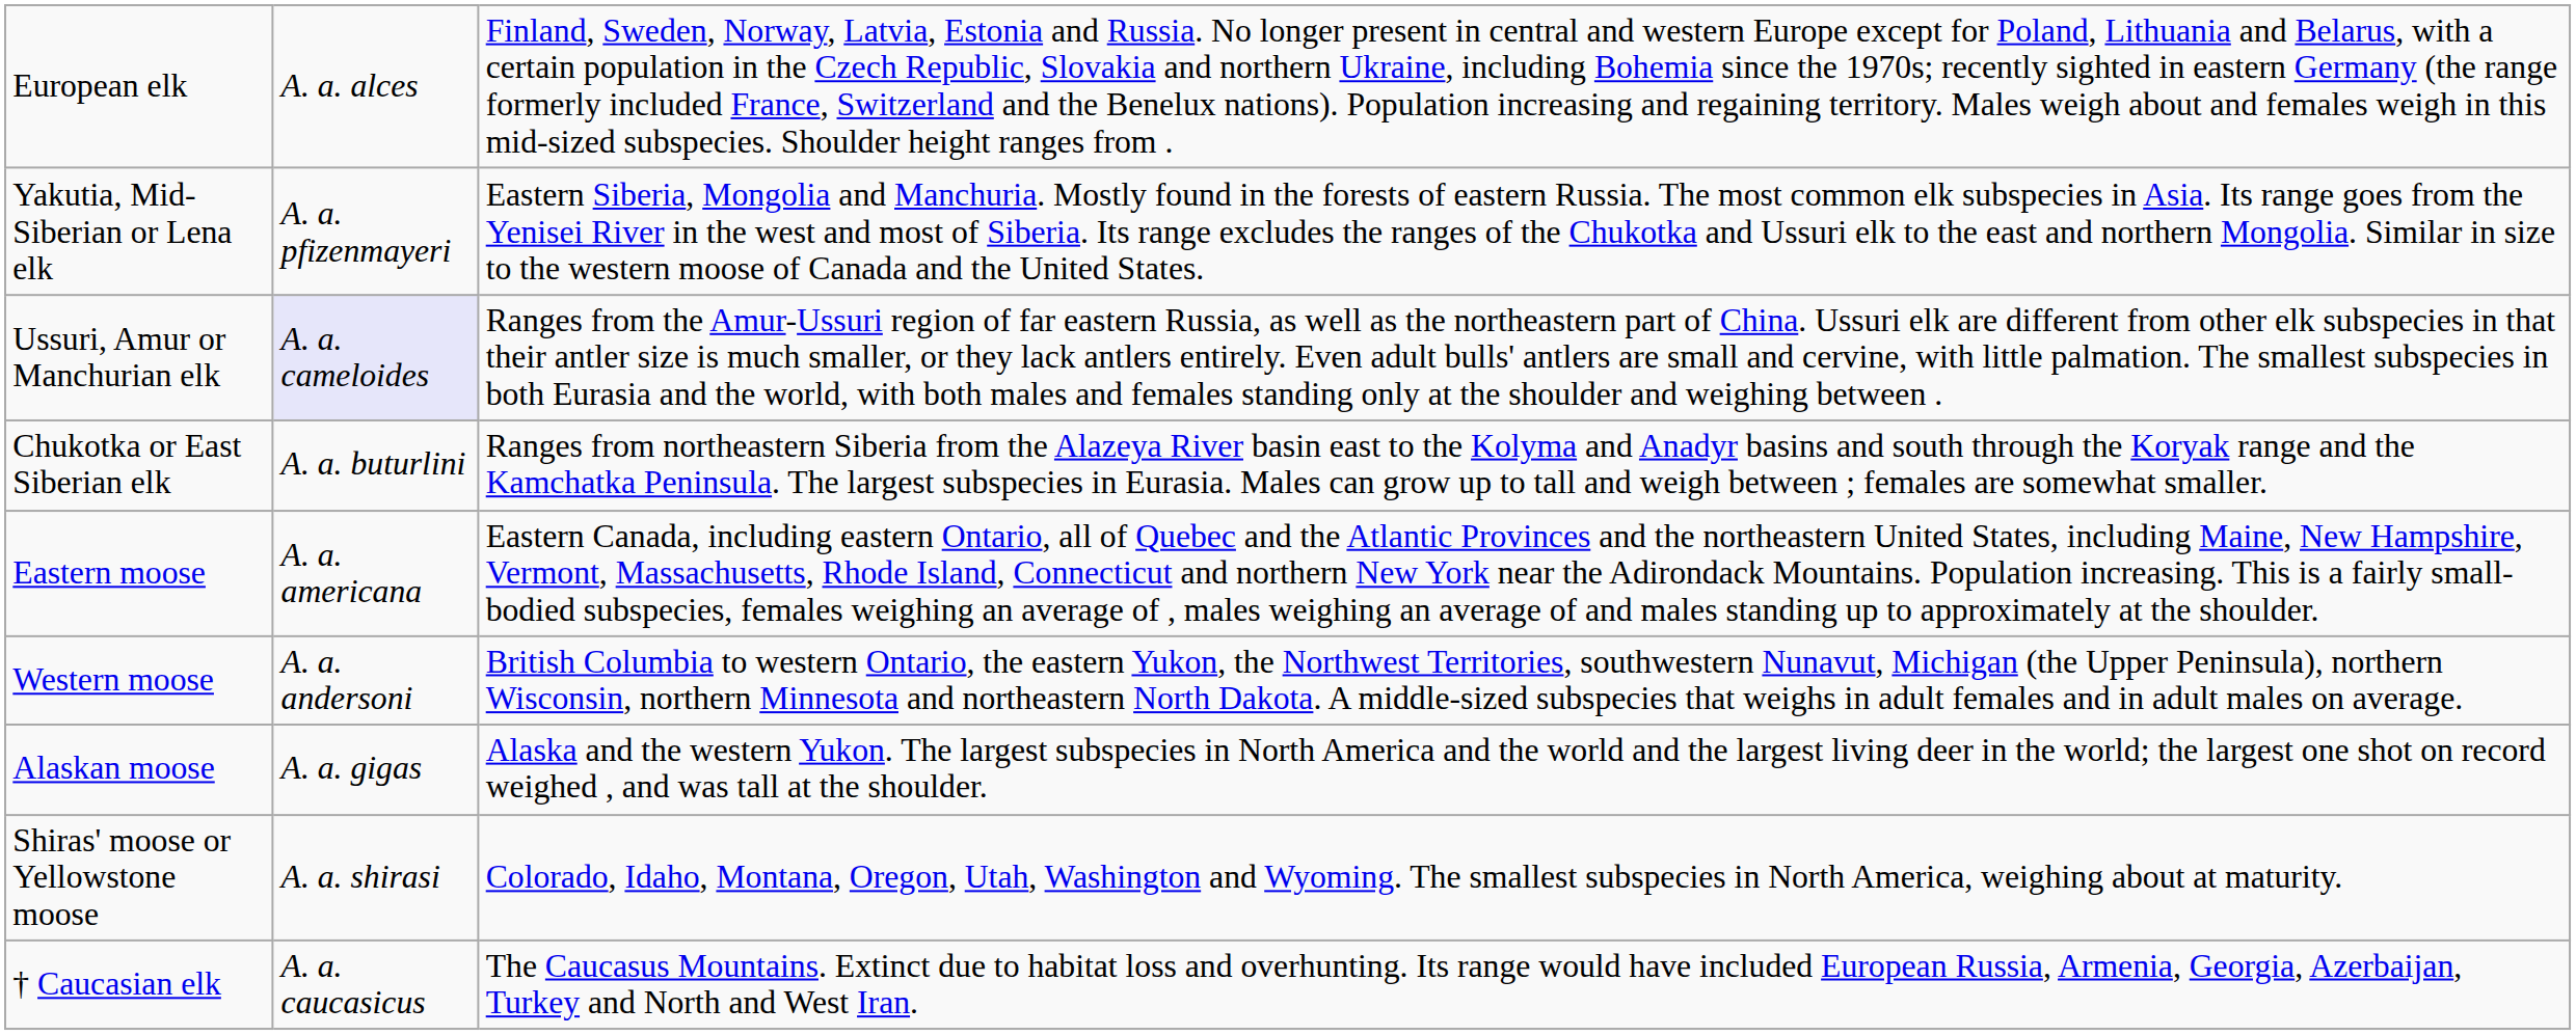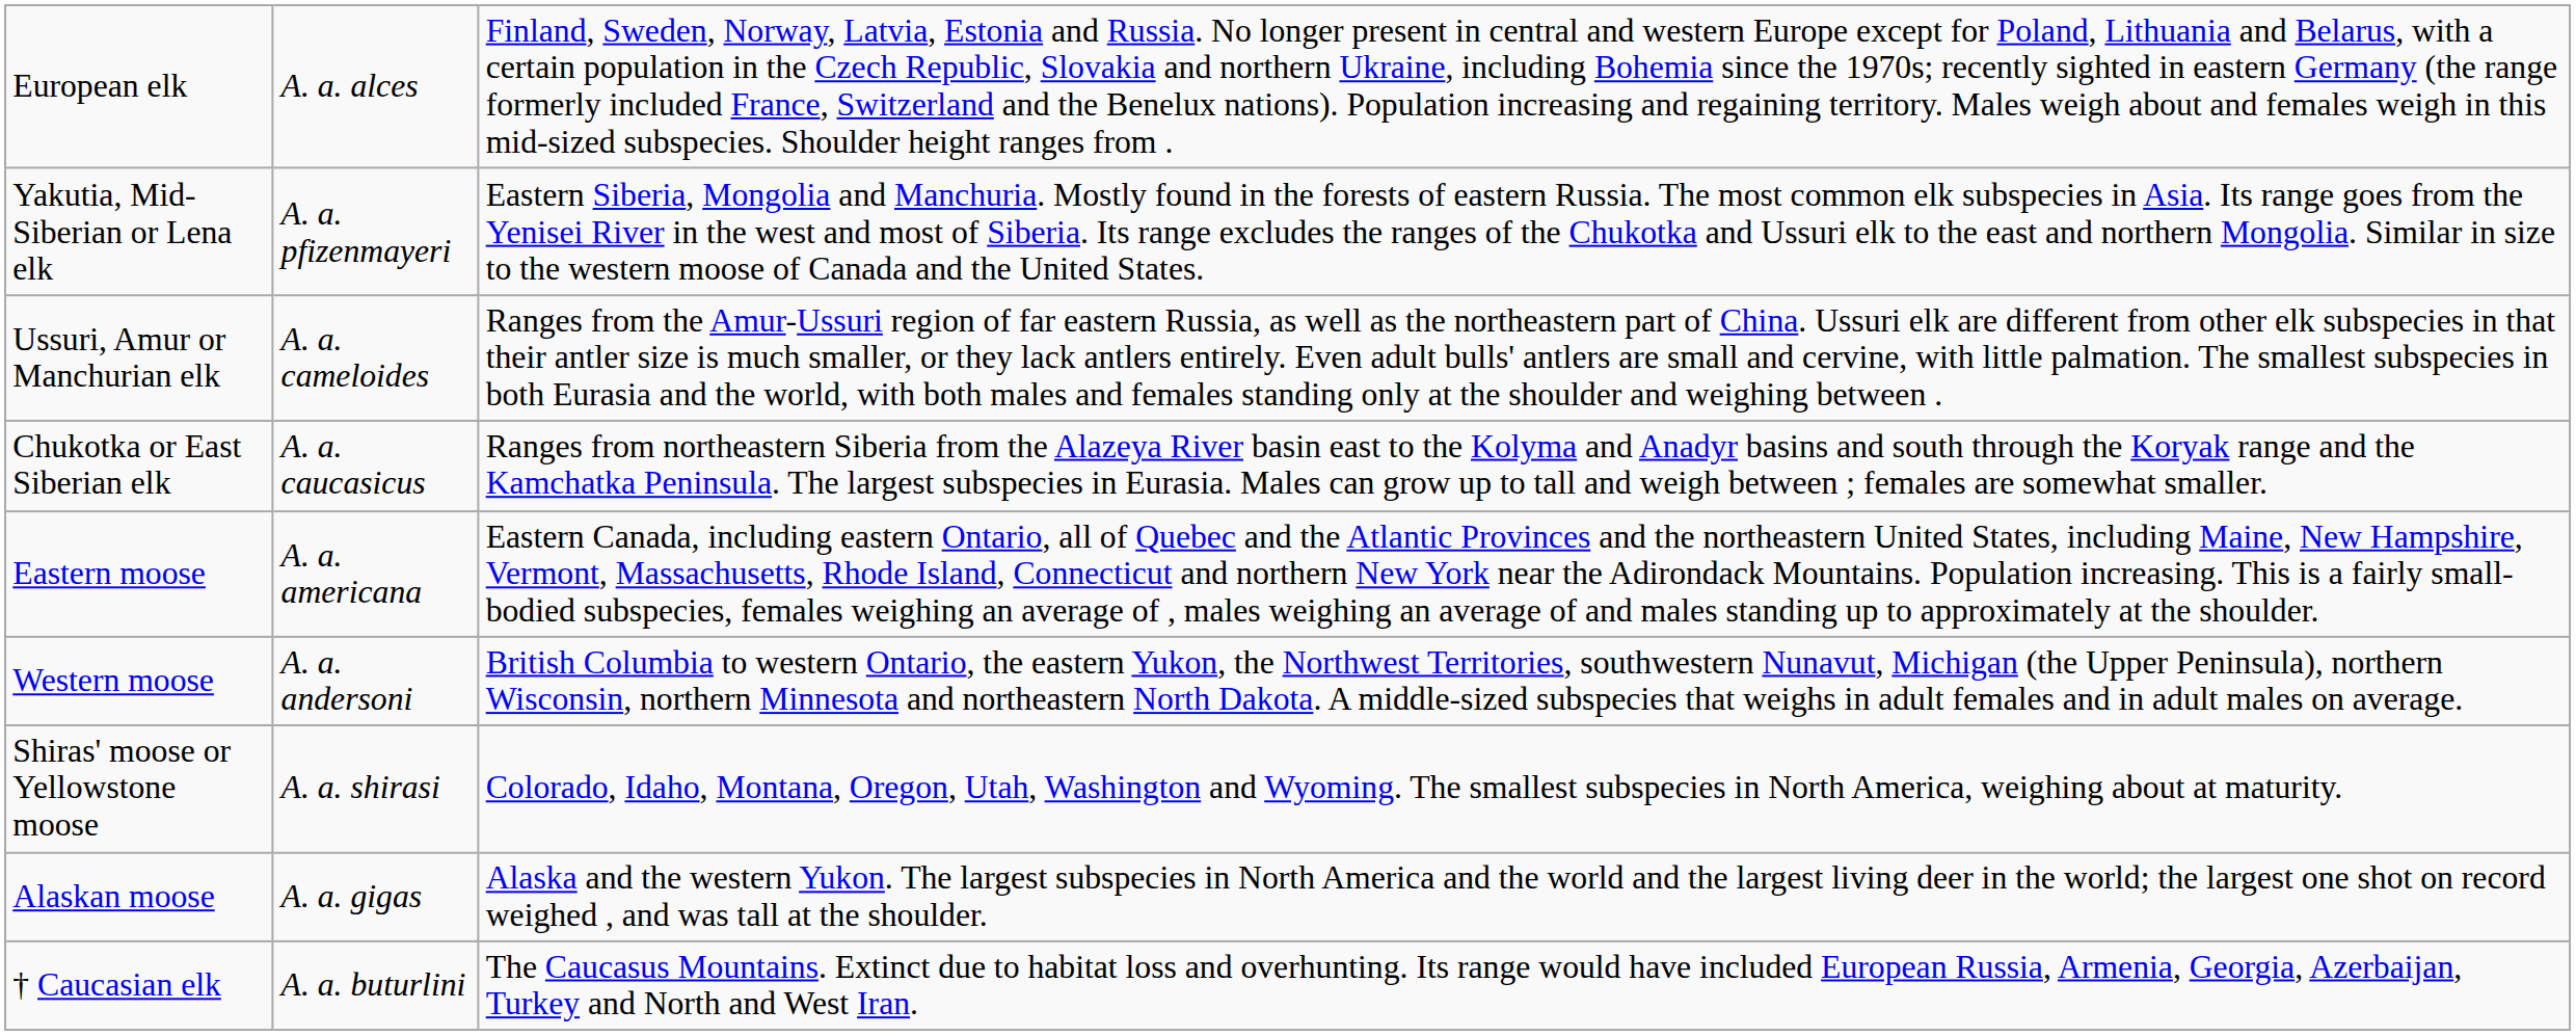Ussuri, Amur or Manchurian elk | column 2: lavender background -> no background
Chukotka or East Siberian elk | column 2: A. a. buturlini -> A. a. caucasicus
rows swapped: Alaskan moose <-> Shiras' moose or Yellowstone moose
† Caucasian elk | column 2: A. a. caucasicus -> A. a. buturlini
